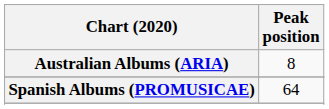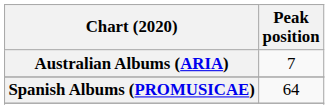Australian Albums (ARIA) | Peak position: 8 -> 7
